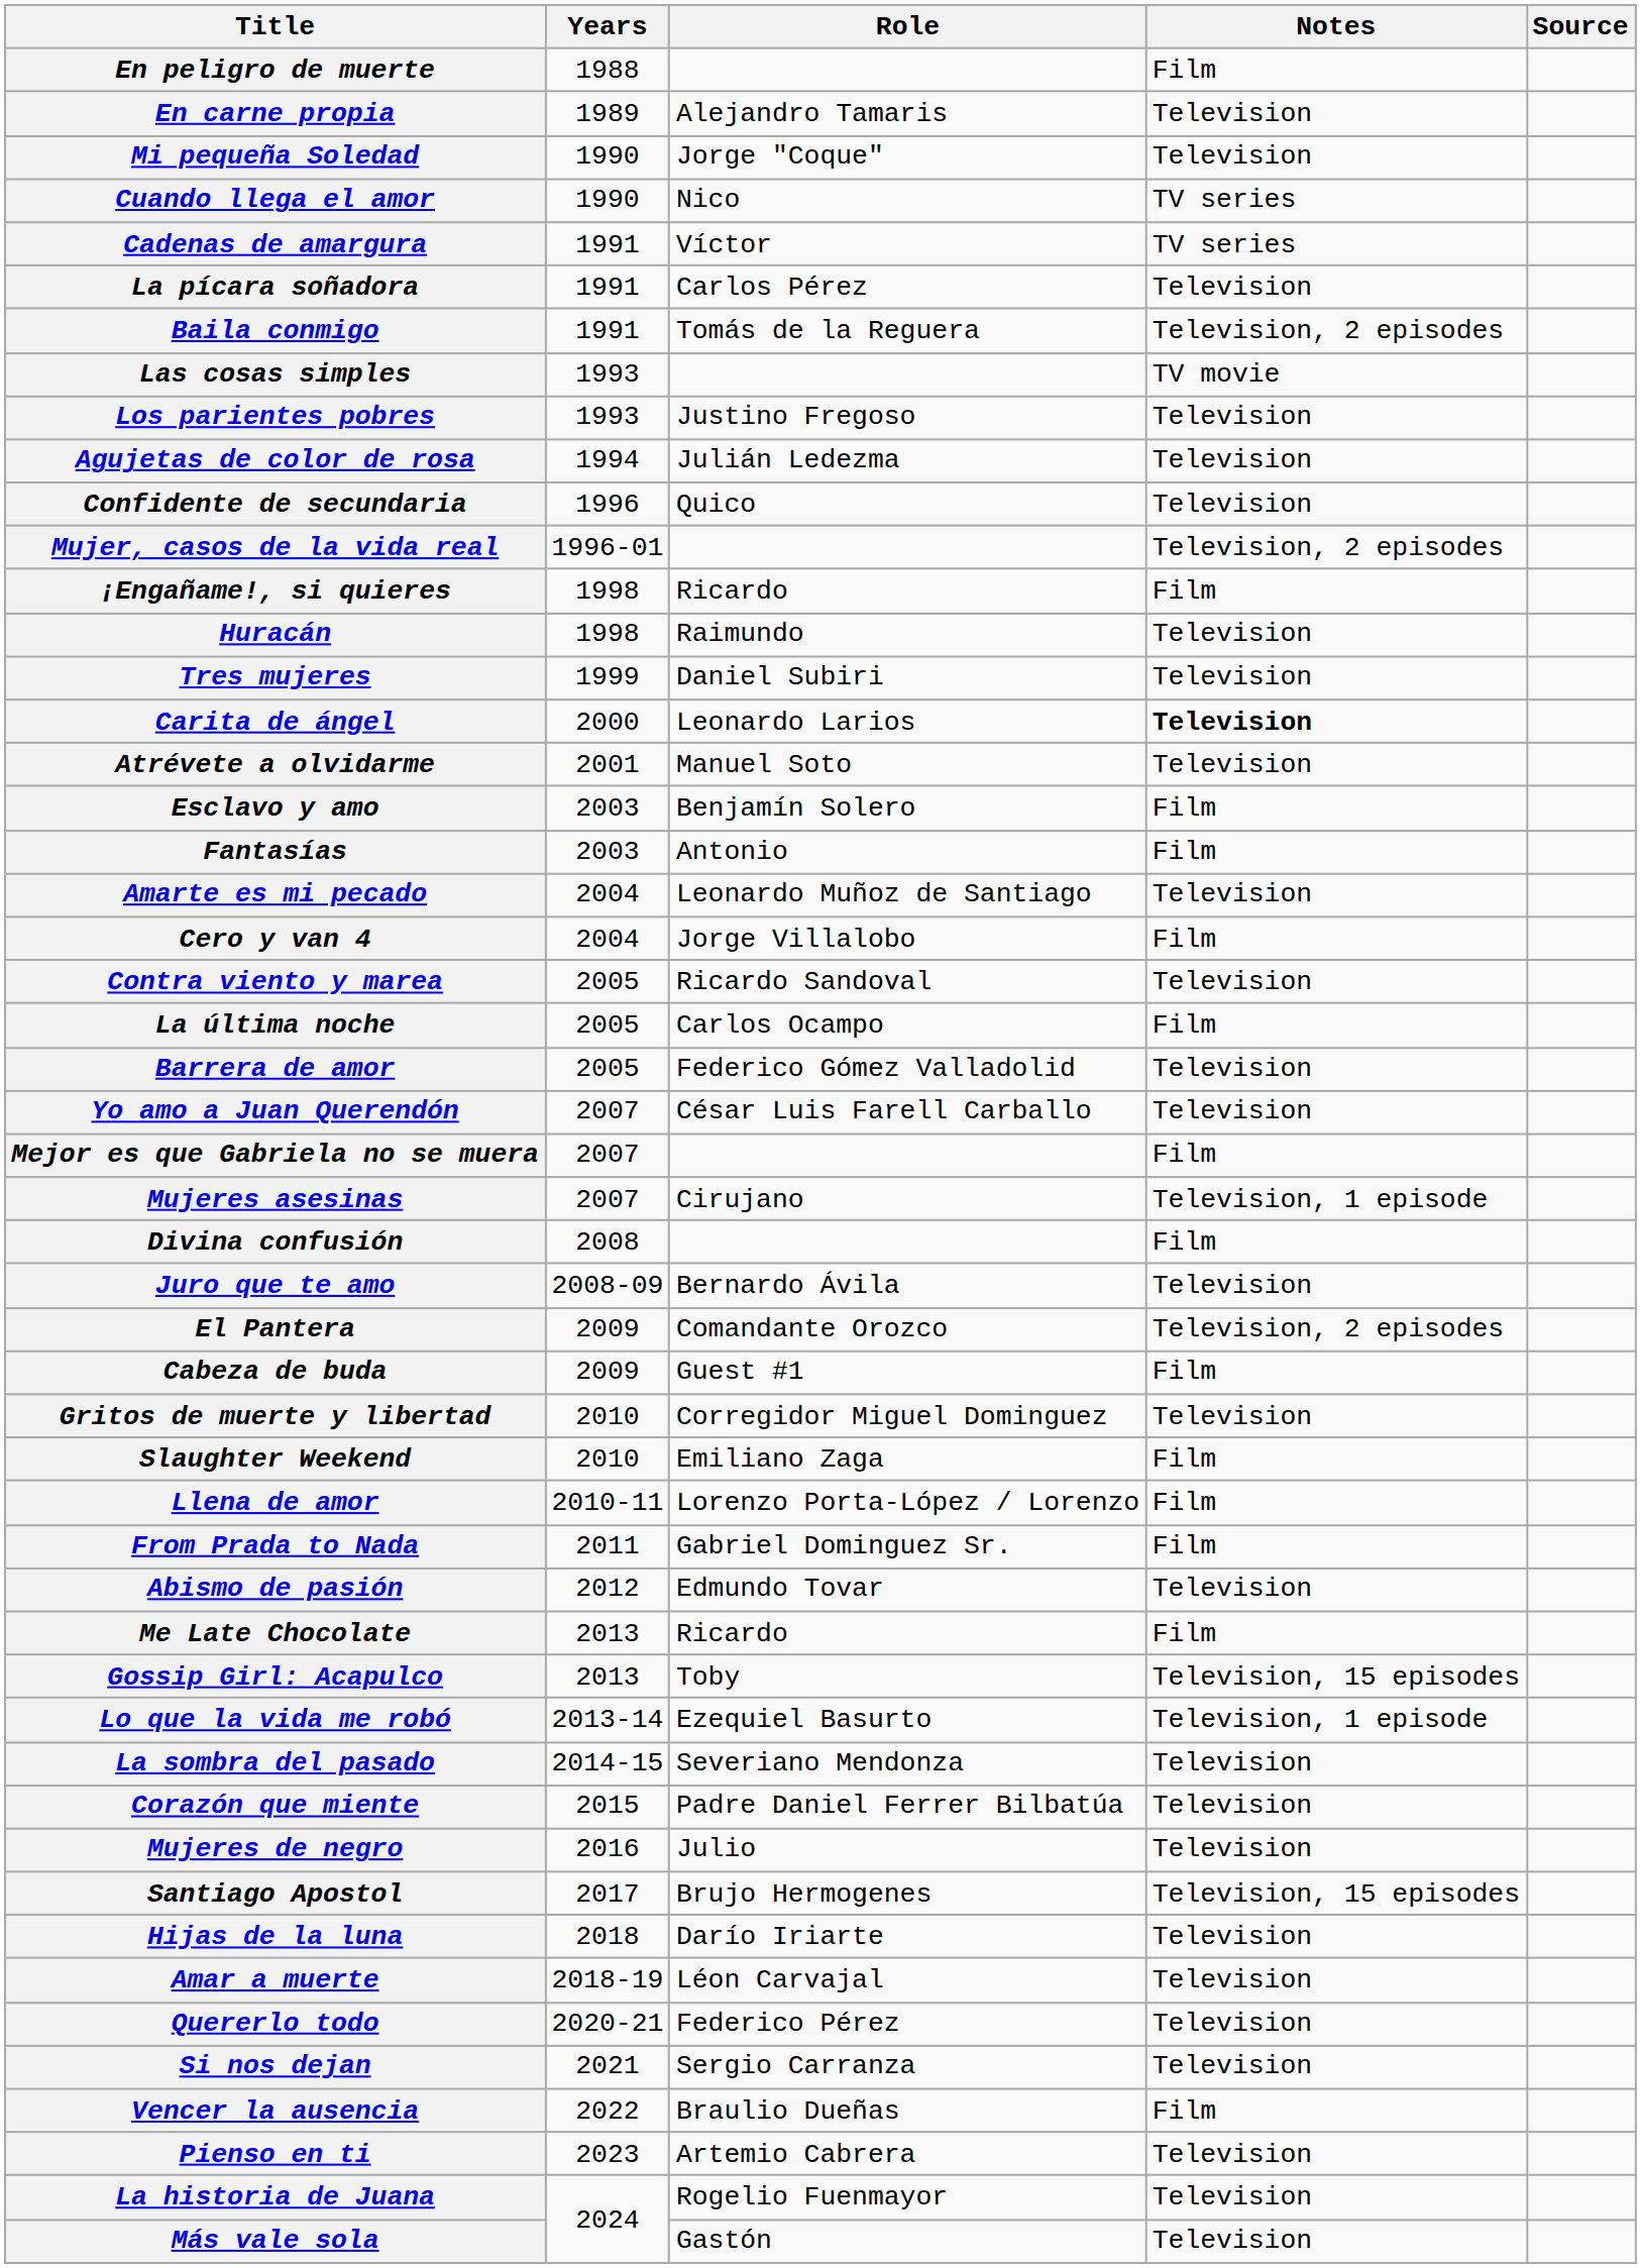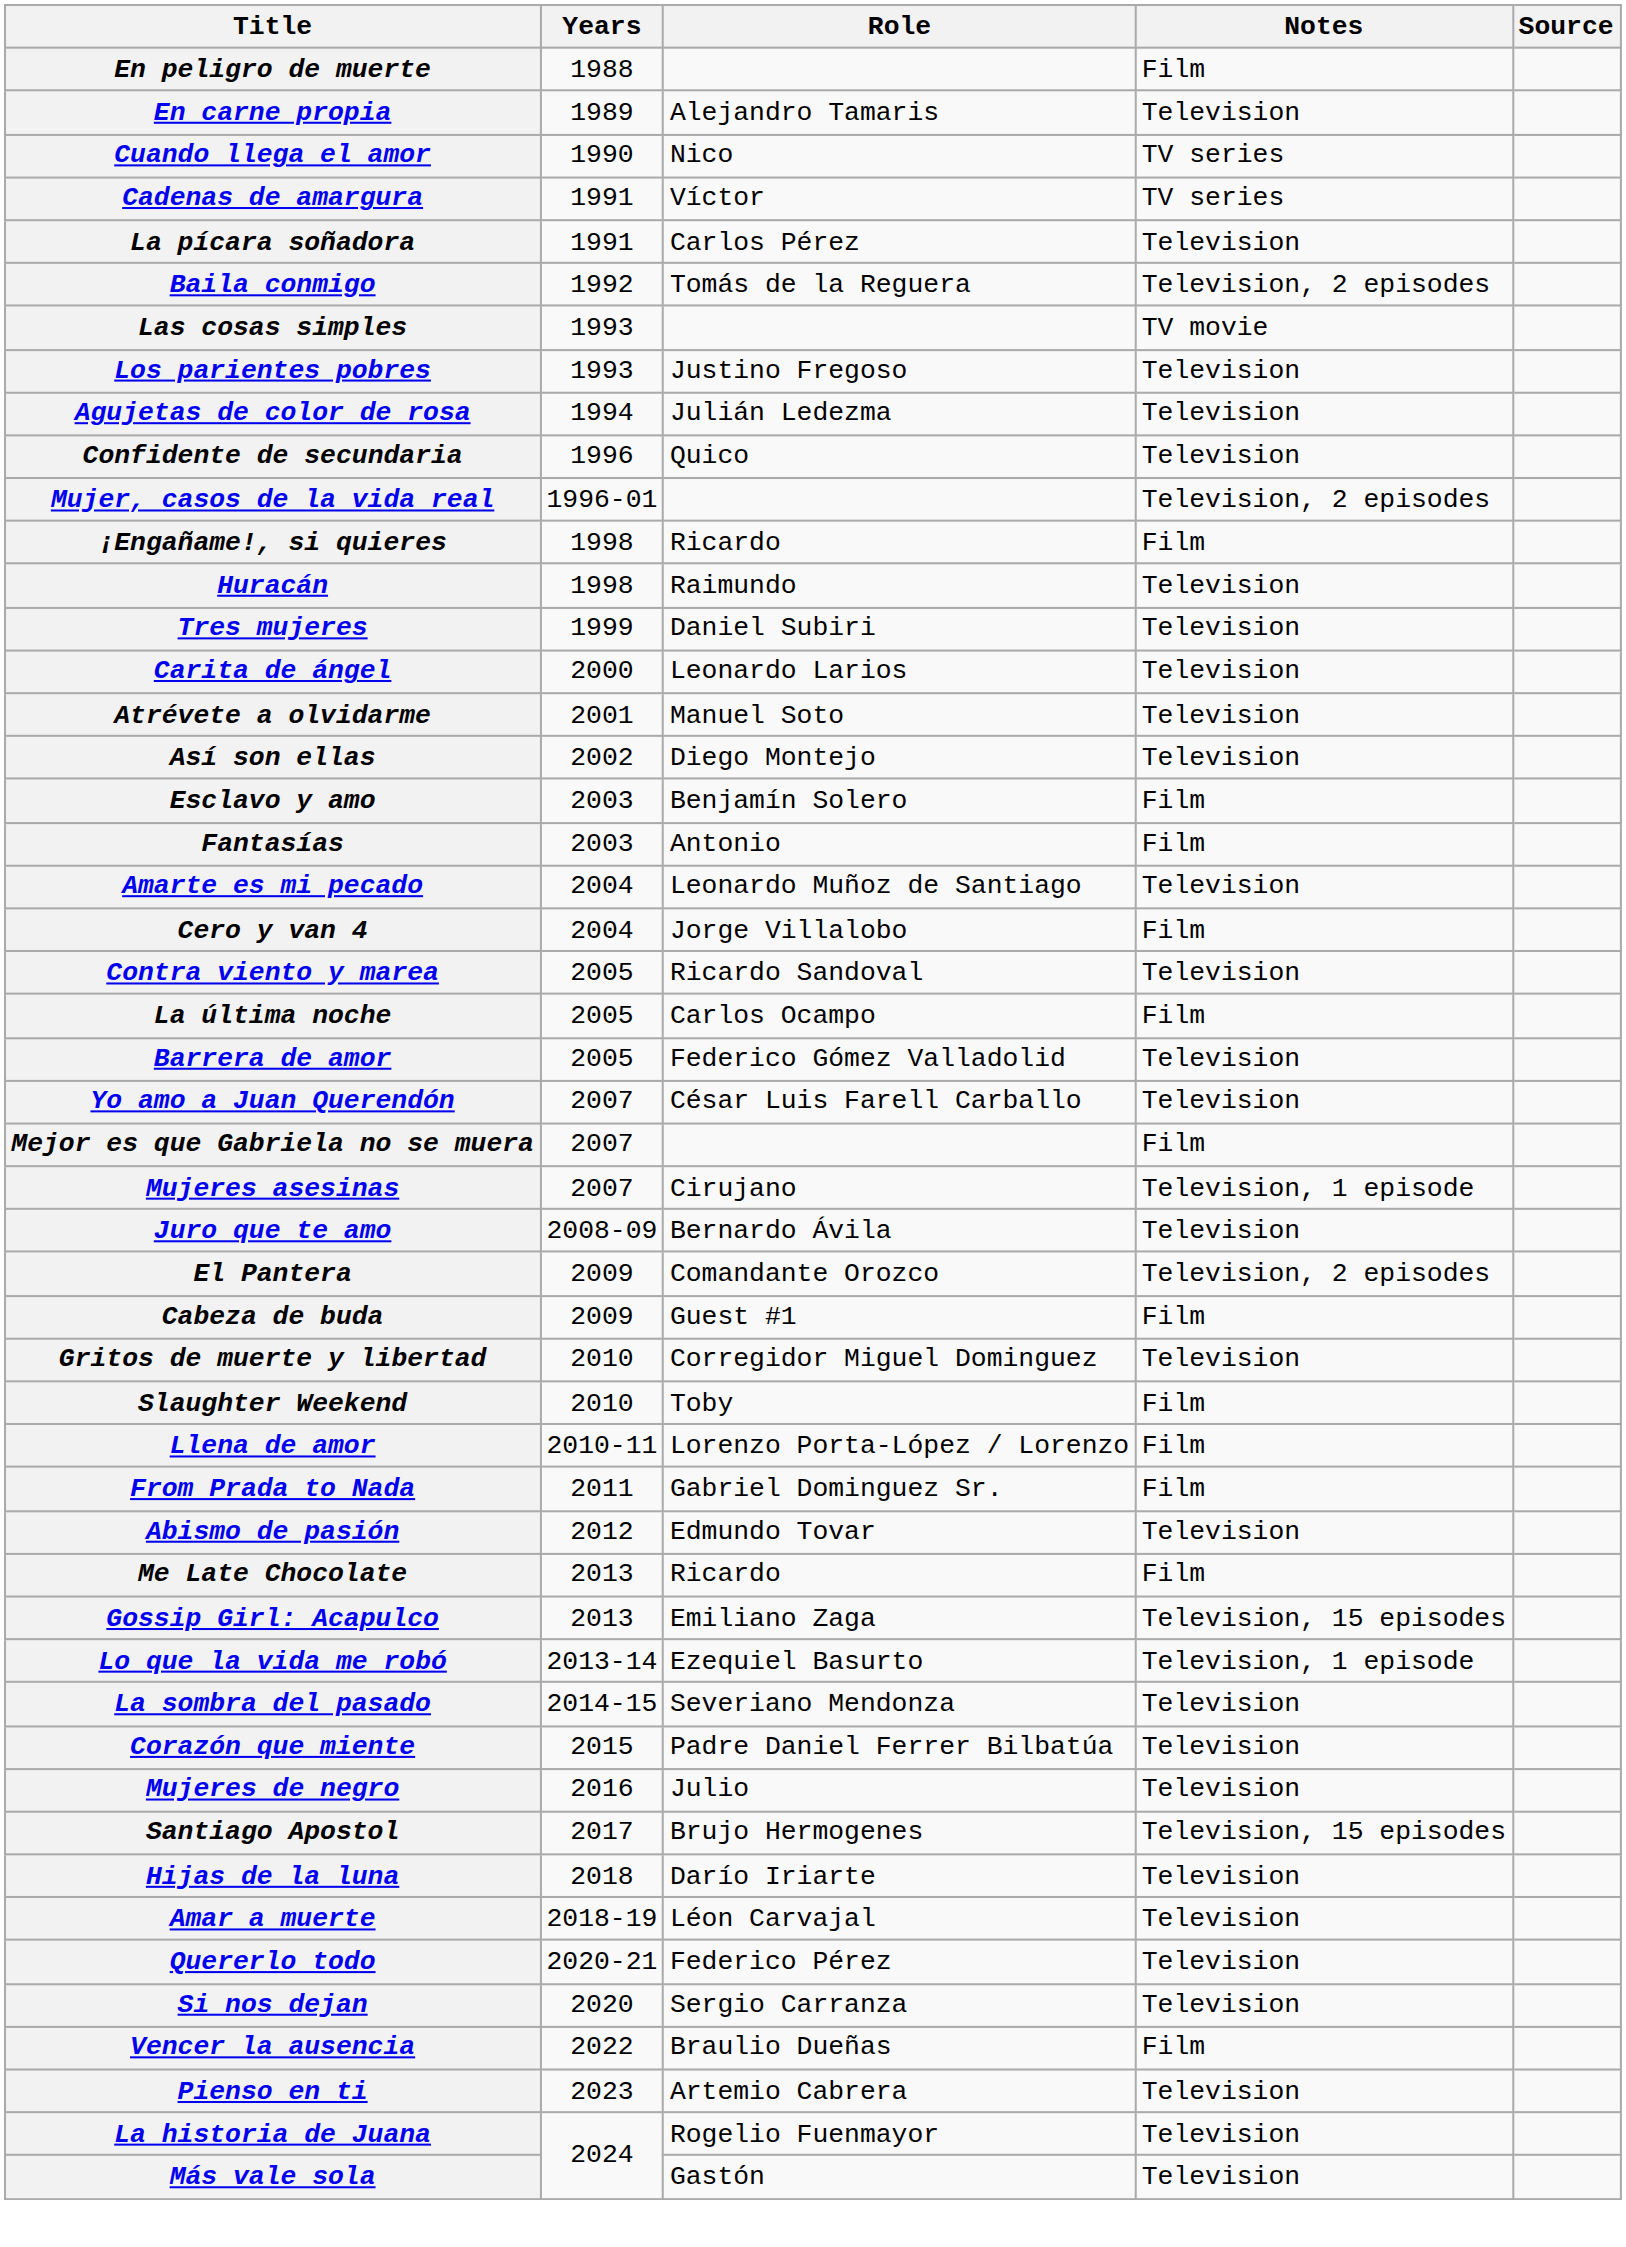- row: Mi pequeña Soledad | 1990 | Jorge "Coque" | Television
Baila conmigo | Years: 1991 -> 1992
Carita de ángel | Notes: bold -> normal
+ row: Así son ellas | 2002 | Diego Montejo | Television
- row: Divina confusión | 2008 | Film
Slaughter Weekend | Role: Emiliano Zaga -> Toby
Gossip Girl: Acapulco | Role: Toby -> Emiliano Zaga
Si nos dejan | Years: 2021 -> 2020
